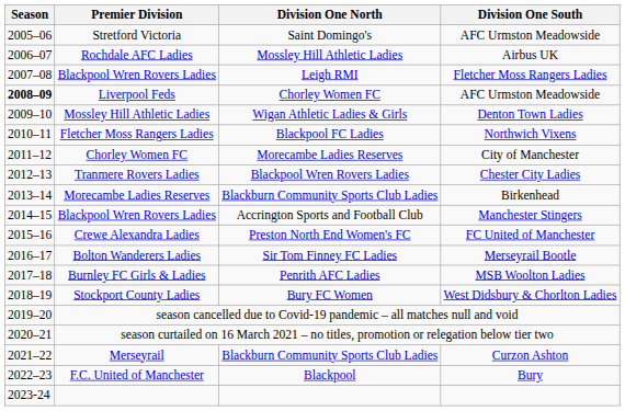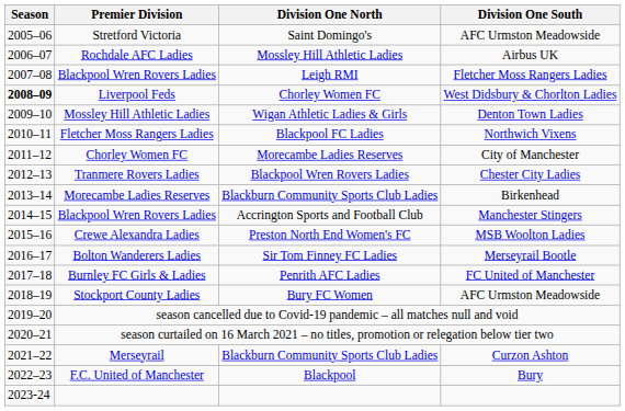Liverpool Feds | Division One South: AFC Urmston Meadowside -> West Didsbury & Chorlton Ladies
Crewe Alexandra Ladies | Division One South: FC United of Manchester -> MSB Woolton Ladies
Burnley FC Girls & Ladies | Division One South: MSB Woolton Ladies -> FC United of Manchester
Stockport County Ladies | Division One South: West Didsbury & Chorlton Ladies -> AFC Urmston Meadowside
